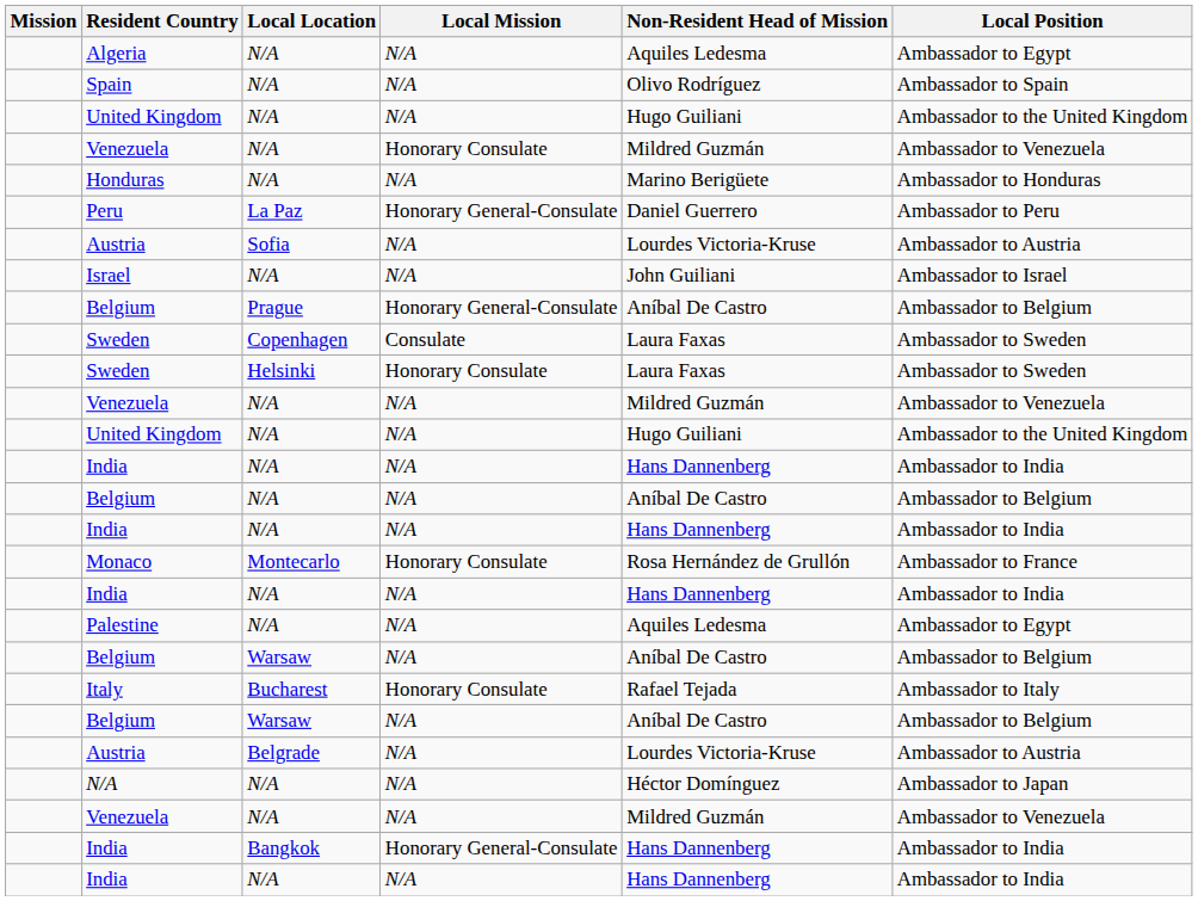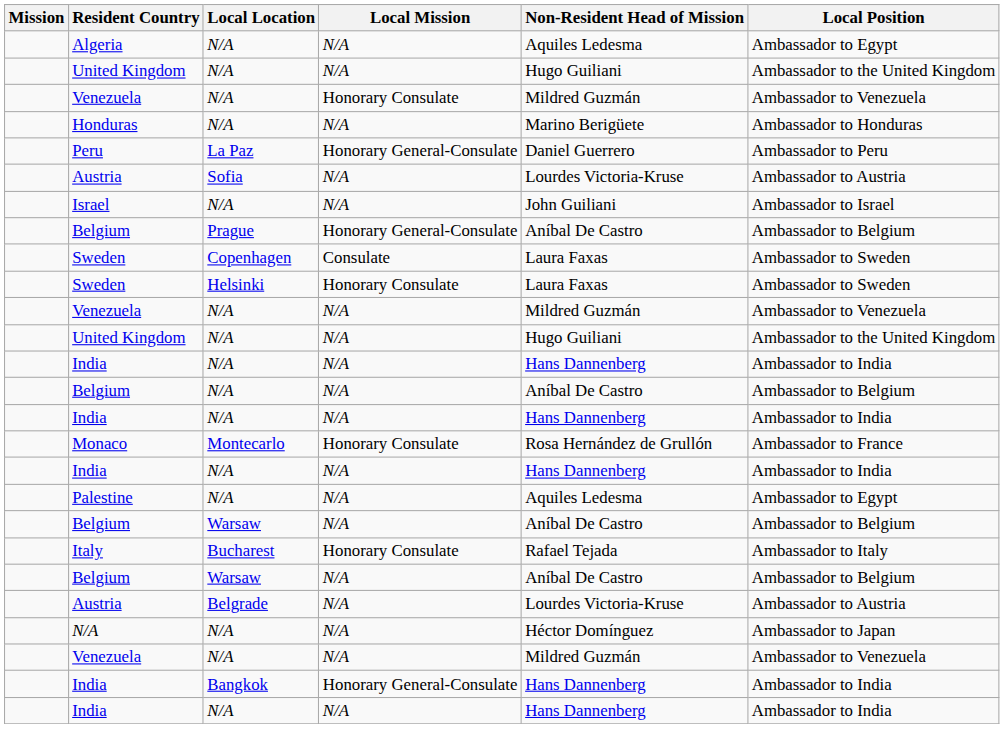- row: Spain | N/A | N/A | Olivo Rodríguez | Ambassador to Spain
